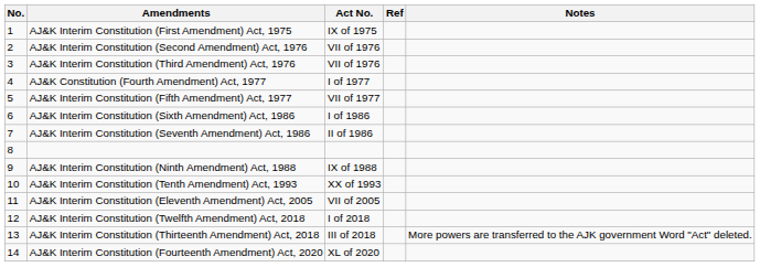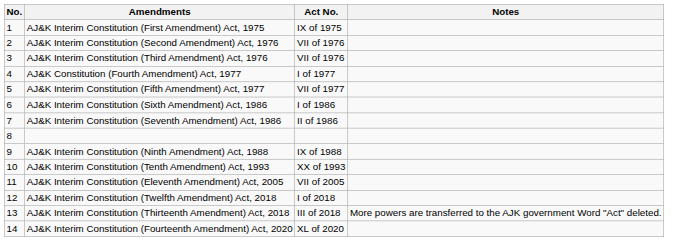- column: Ref
